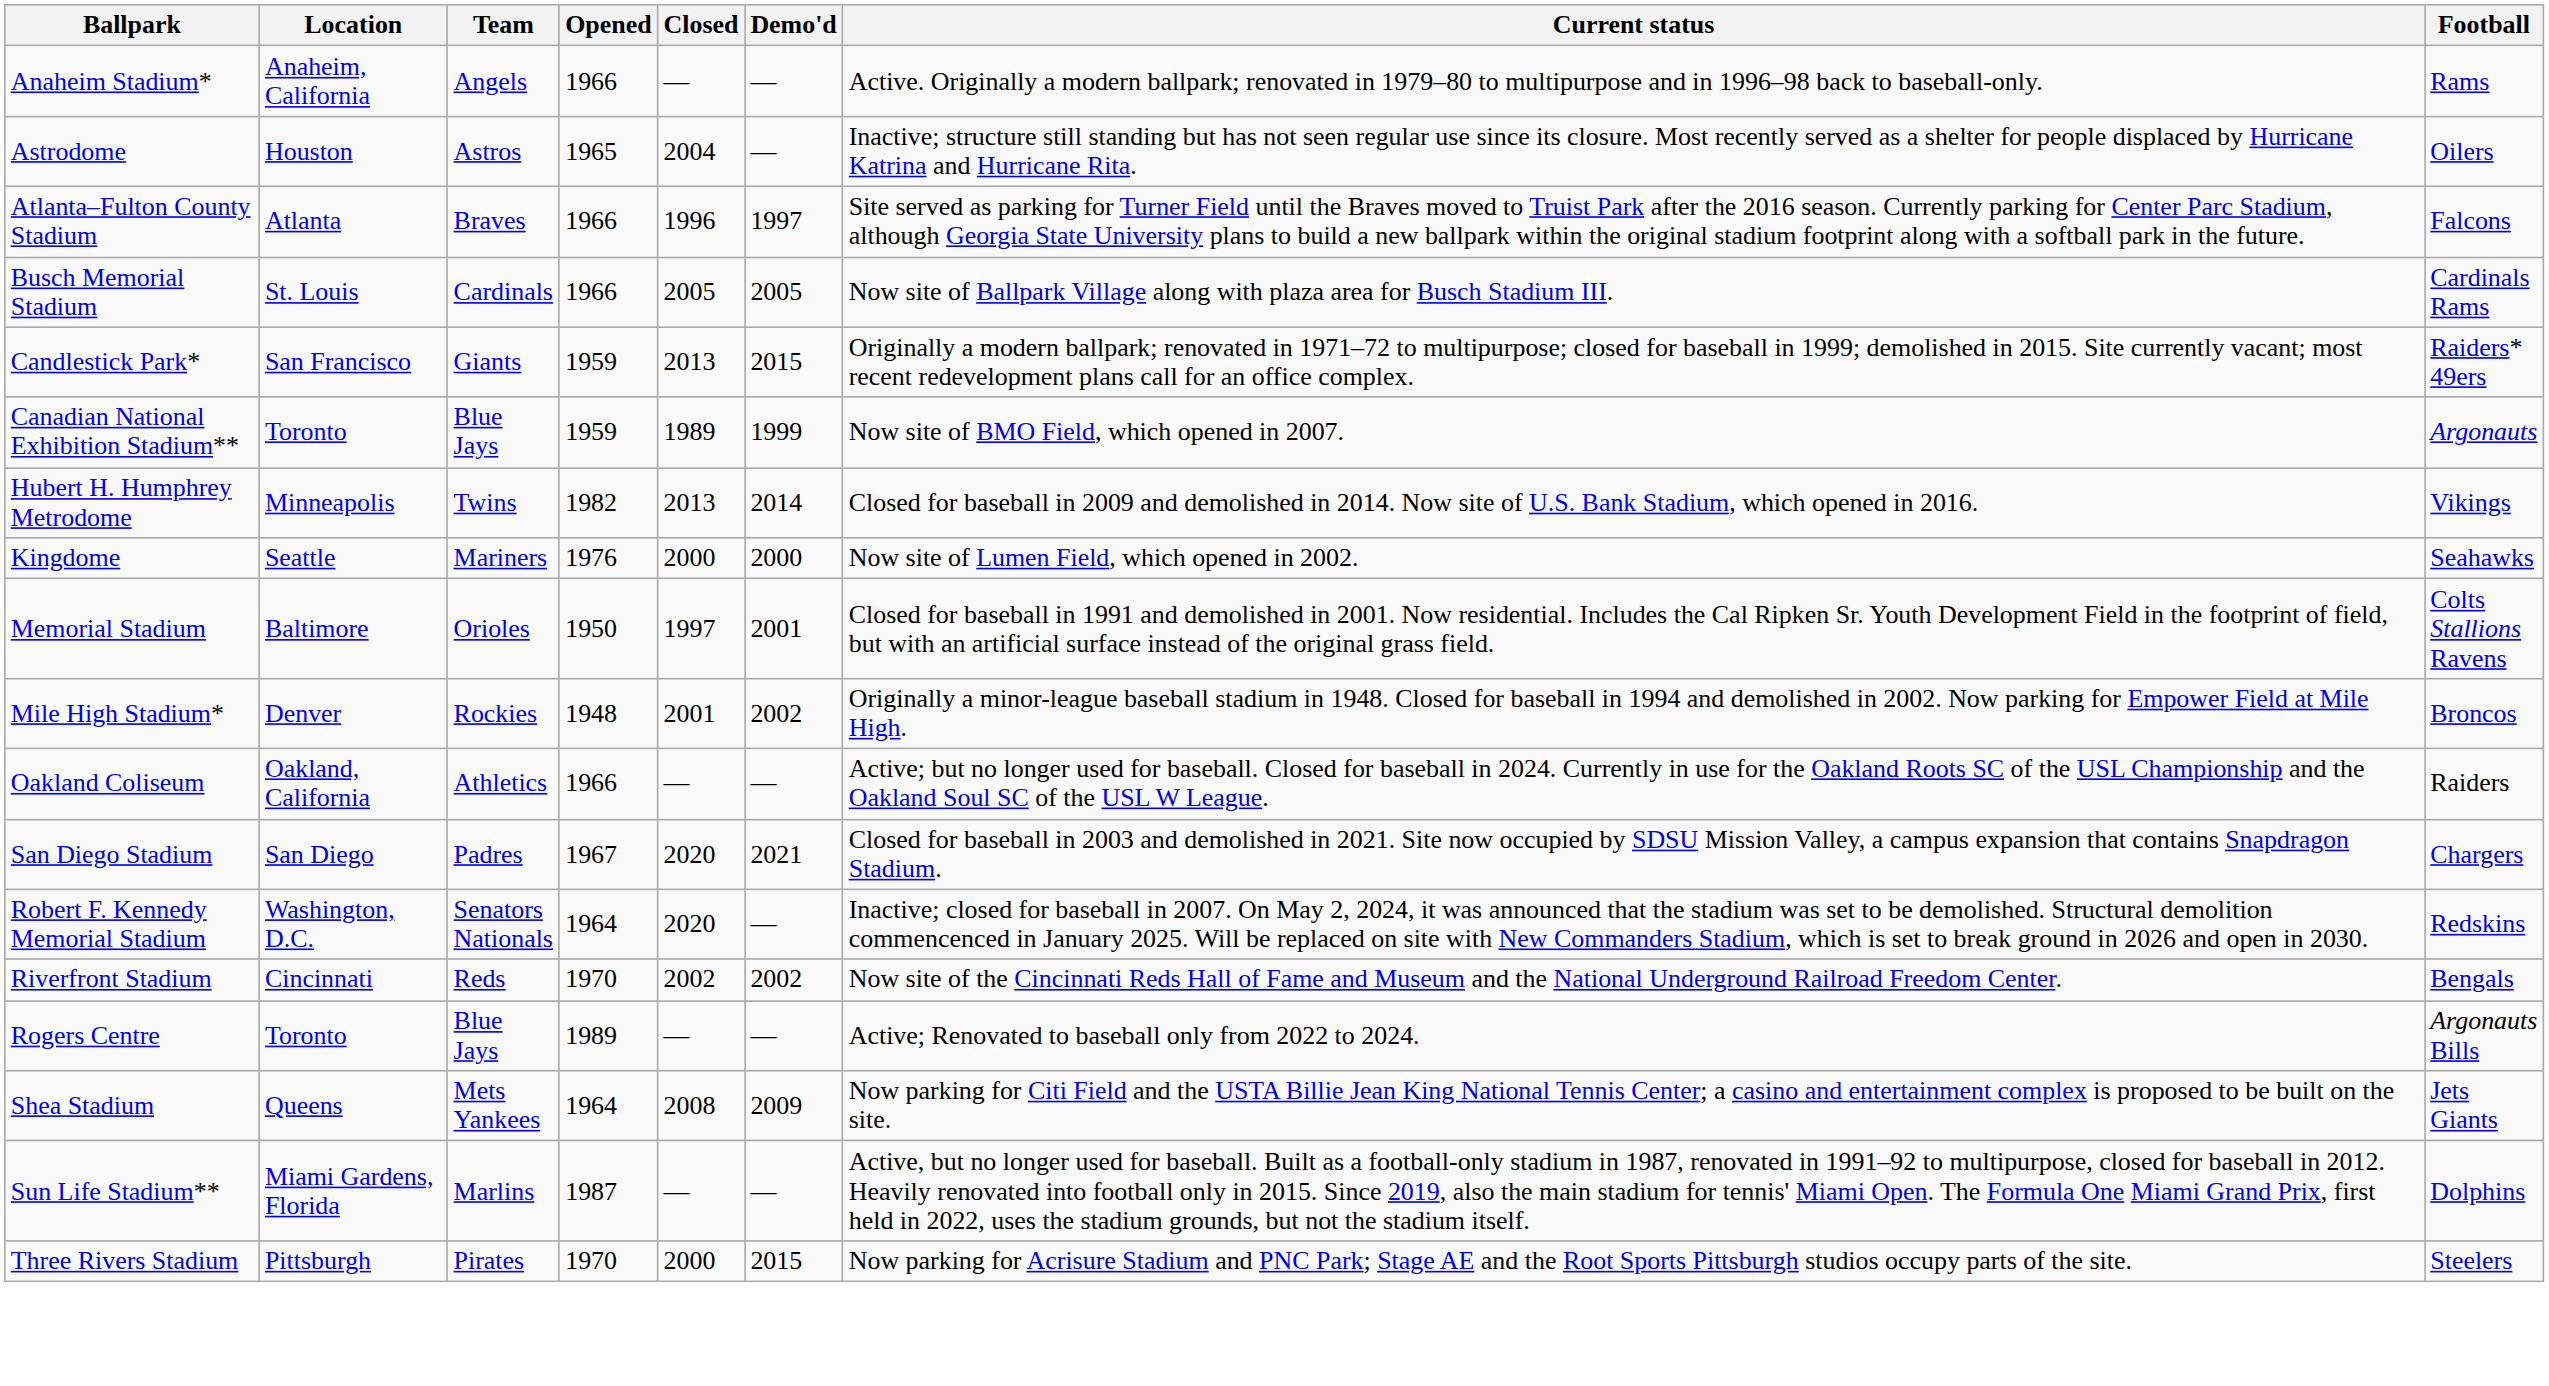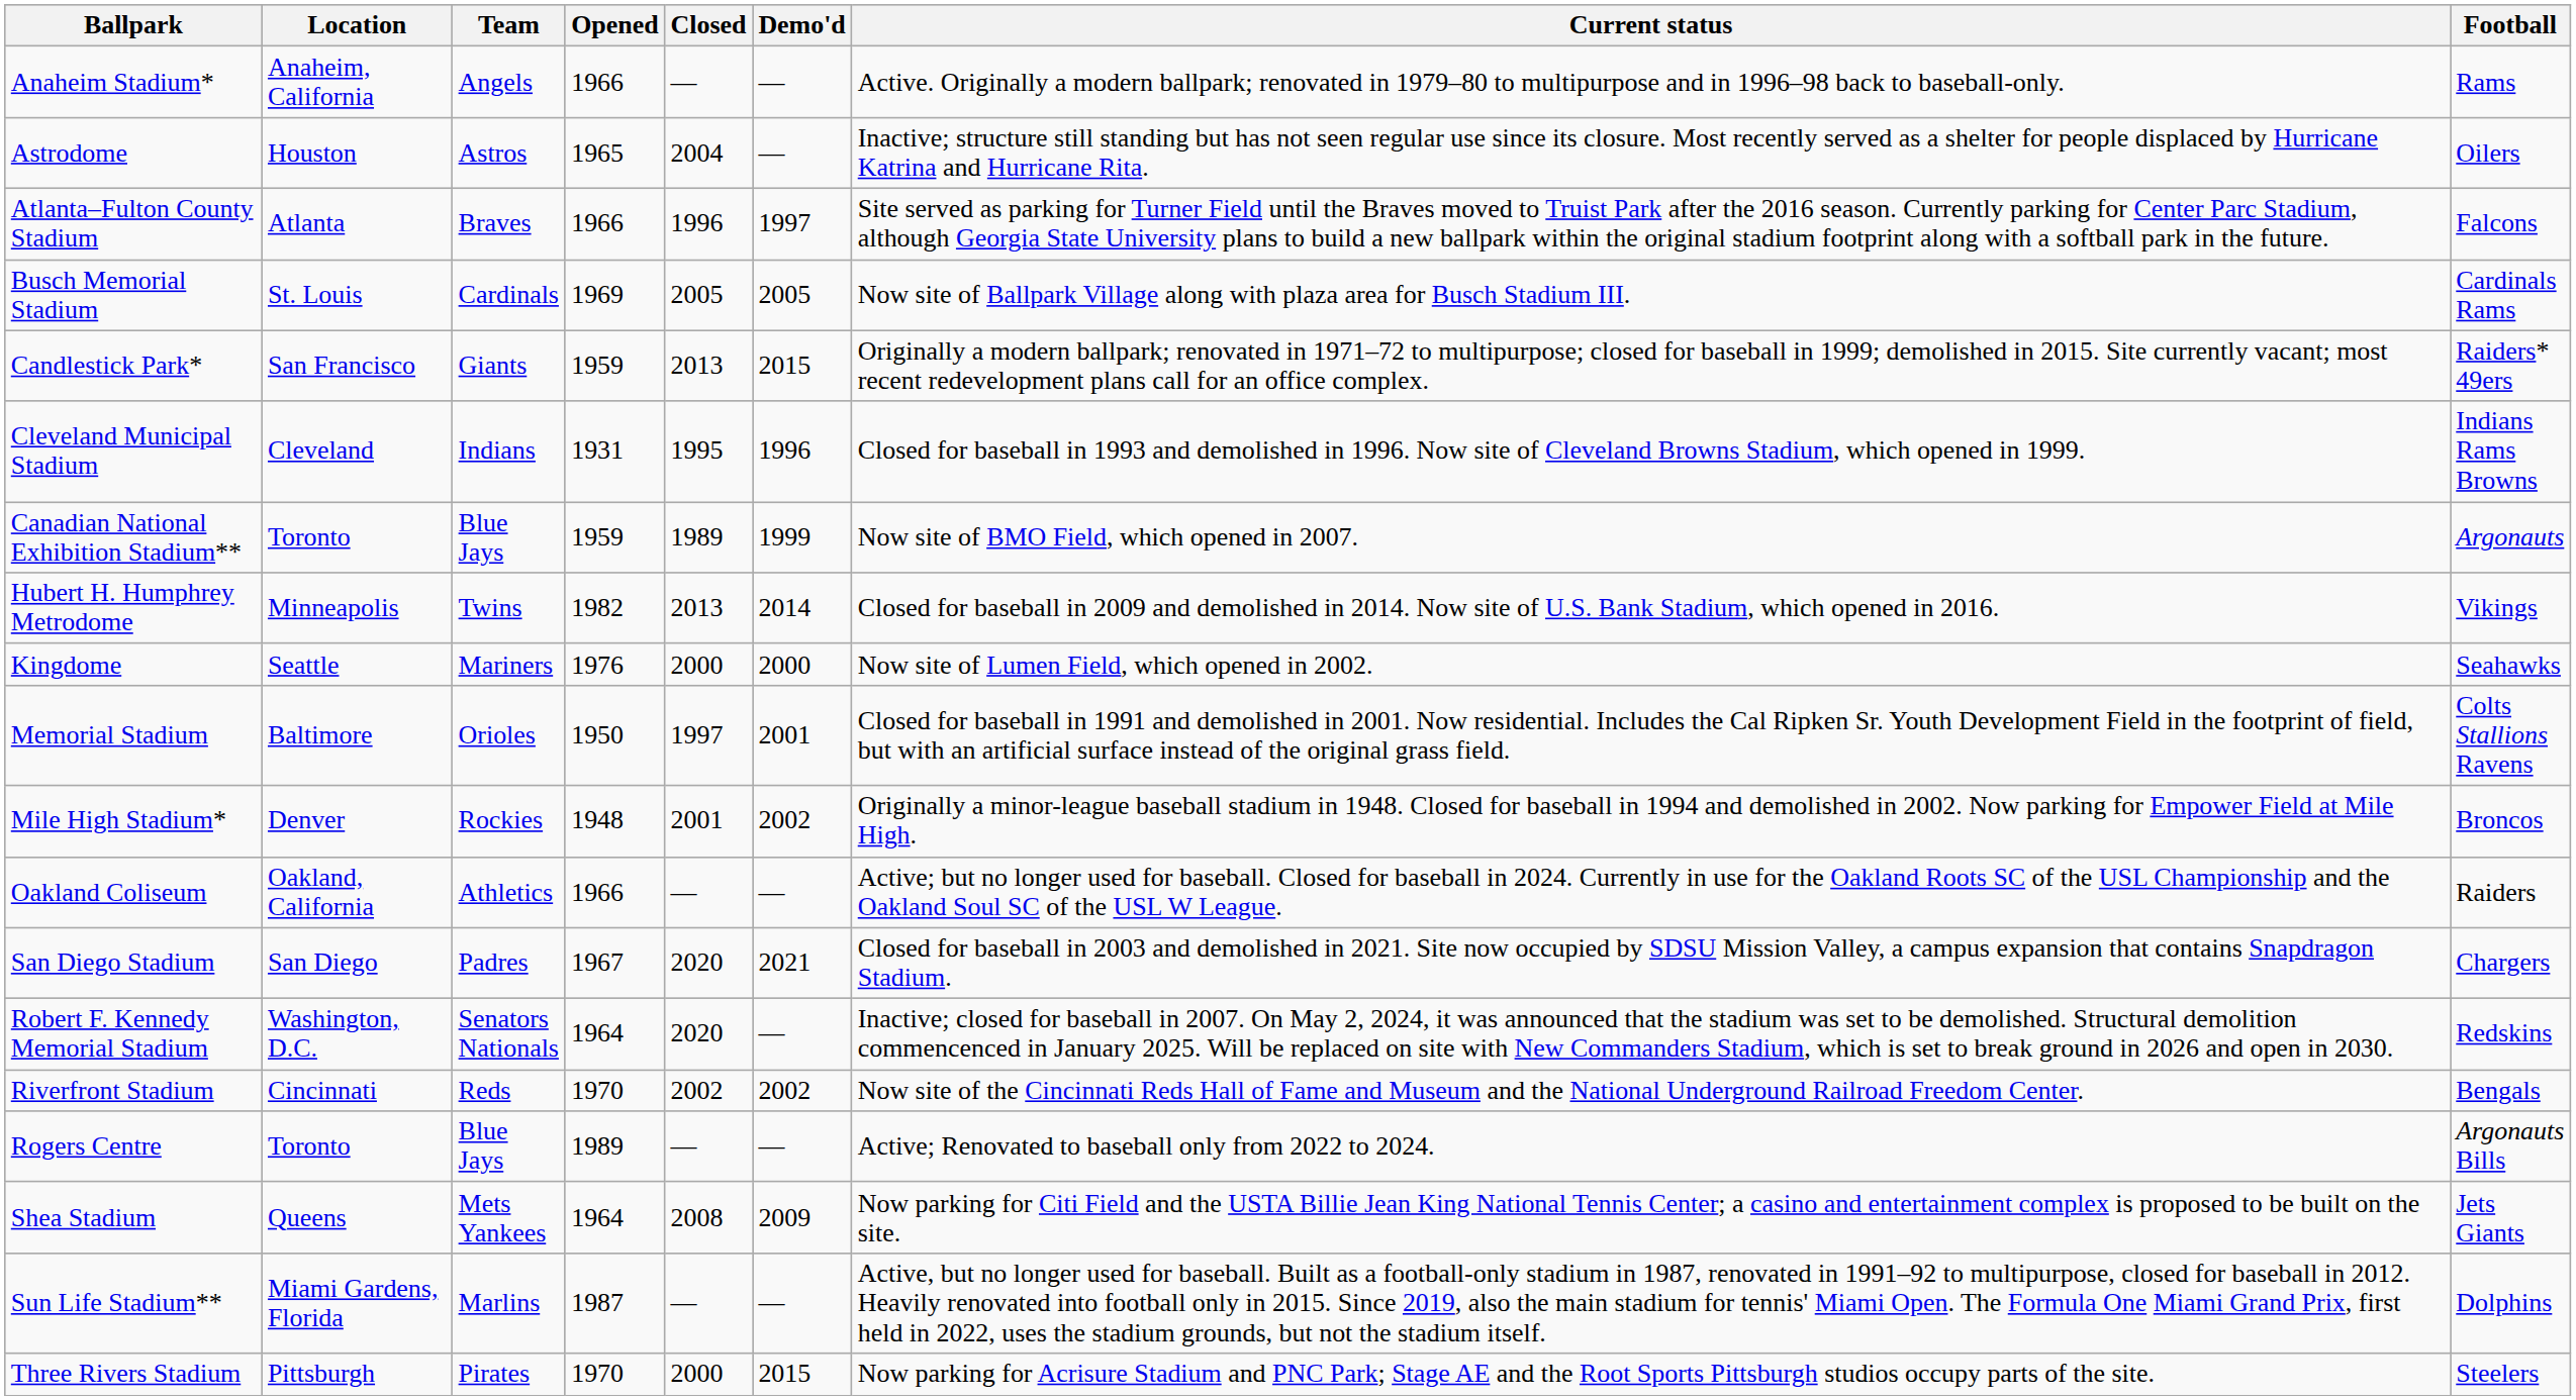Busch Memorial Stadium | Opened: 1966 -> 1969
+ row: Cleveland Municipal Stadium | Cleveland | Indians | 1931 | 1995 | 1996 | Closed for baseball in 1993 and demolished in 1996. Now site of Cleveland Browns Stadium, which opened in 1999. | Indians Rams Browns
